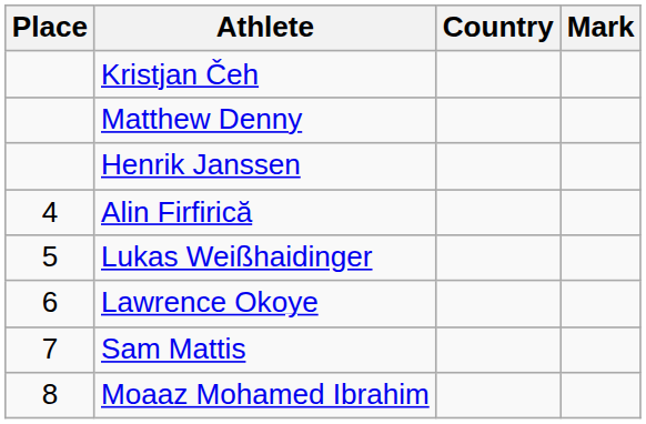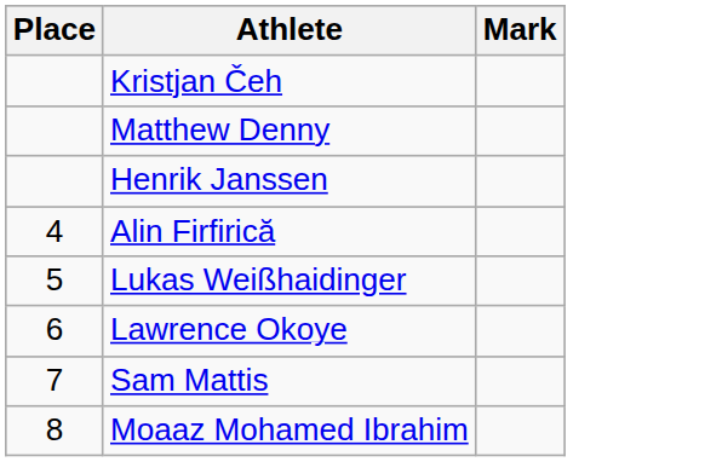- column: Country
